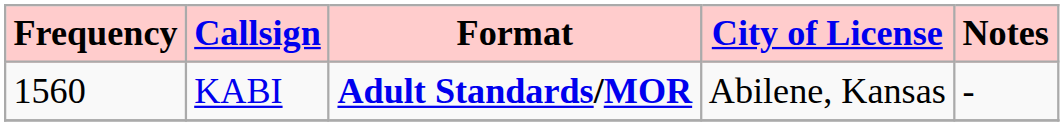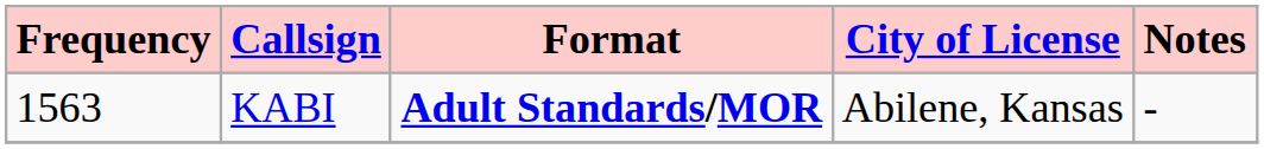KABI | Frequency: 1560 -> 1563
